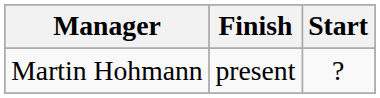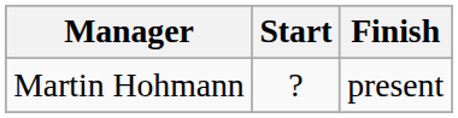columns swapped: Start <-> Finish
